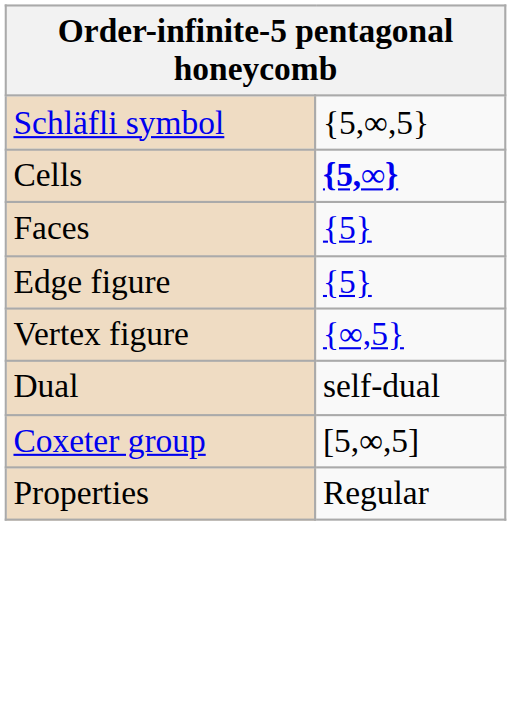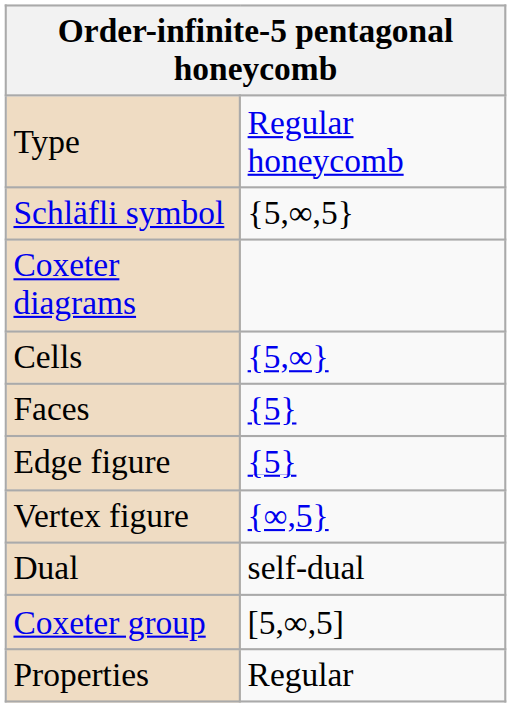+ row: Type | Regular honeycomb
+ row: Coxeter diagrams
Cells | column 2: bold -> normal
